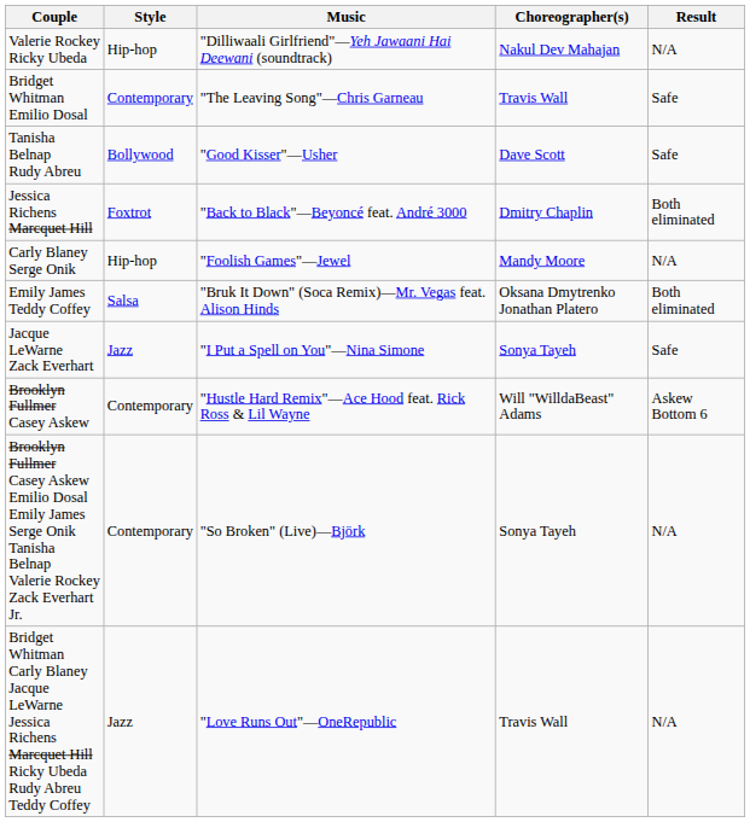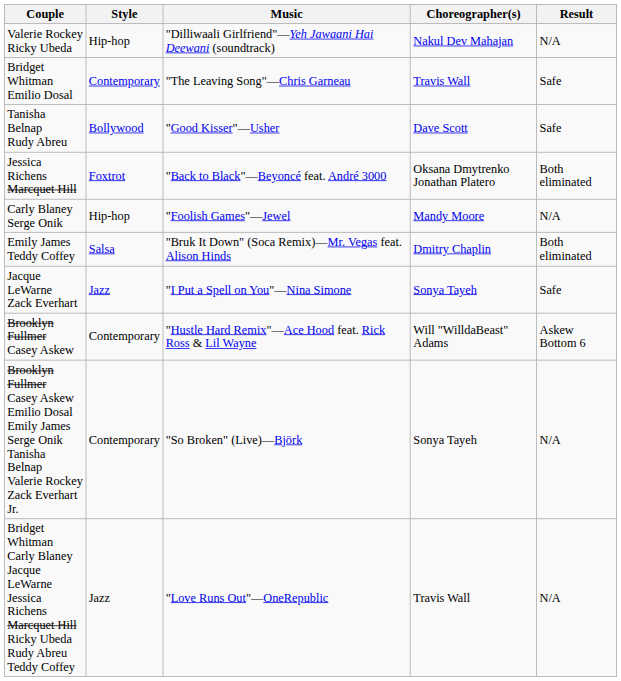Jessica Richens Marcquet Hill | Choreographer(s): Dmitry Chaplin -> Oksana Dmytrenko Jonathan Platero
Emily James Teddy Coffey | Choreographer(s): Oksana Dmytrenko Jonathan Platero -> Dmitry Chaplin
